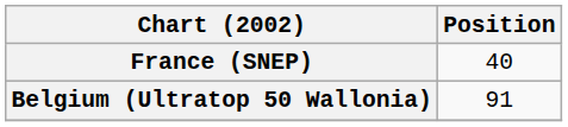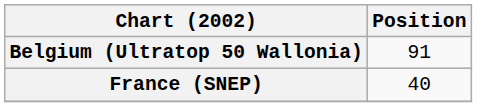rows swapped: Belgium (Ultratop 50 Wallonia) <-> France (SNEP)
